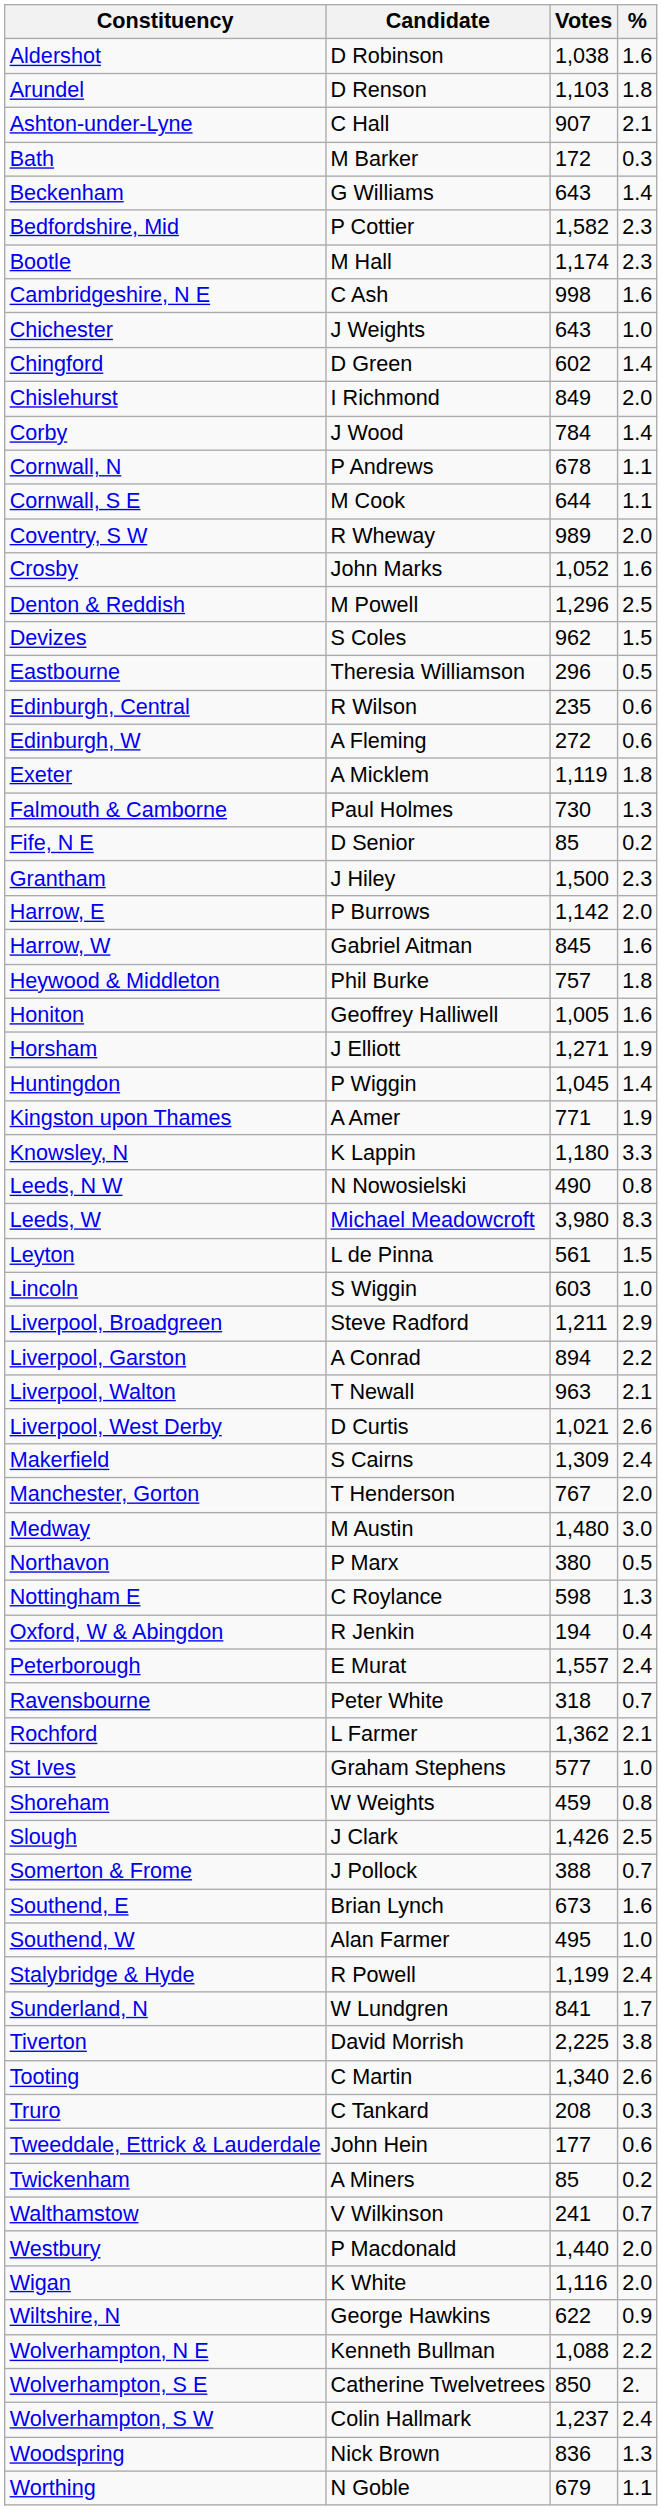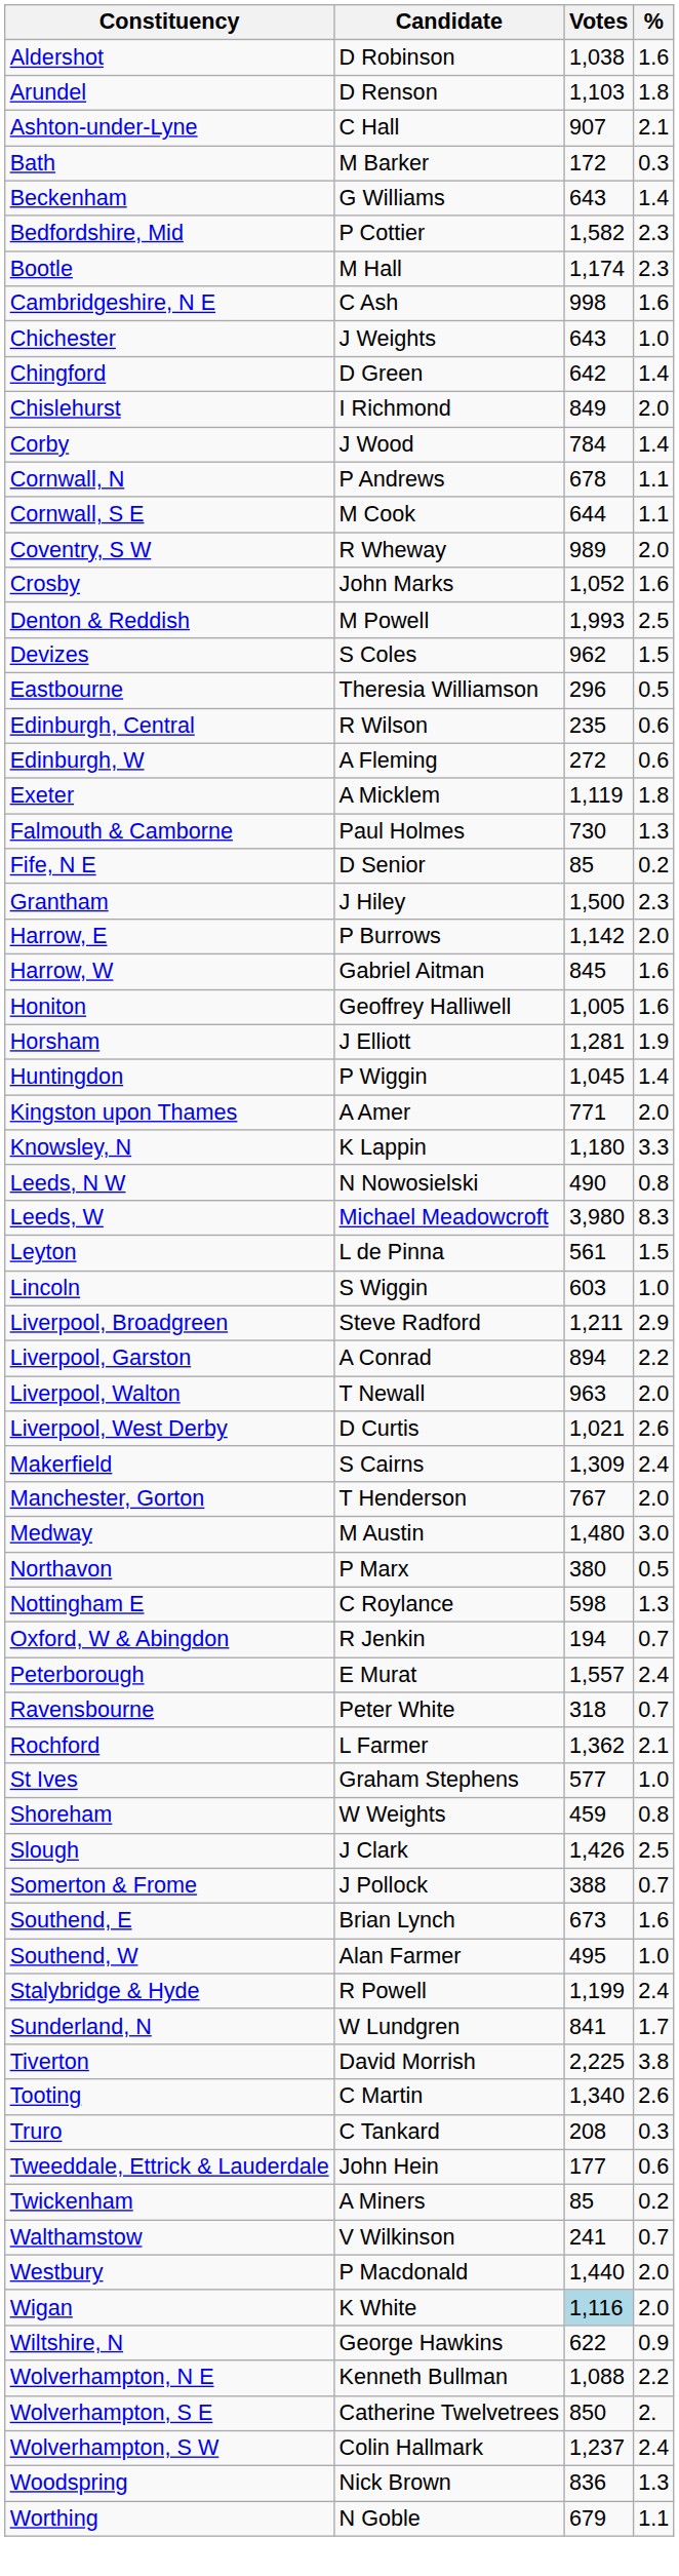Chingford | Votes: 602 -> 642
Denton & Reddish | Votes: 1,296 -> 1,993
- row: Heywood & Middleton | Phil Burke | 757 | 1.8
Horsham | Votes: 1,271 -> 1,281
Kingston upon Thames | %: 1.9 -> 2.0
Liverpool, Walton | %: 2.1 -> 2.0
Oxford, W & Abingdon | %: 0.4 -> 0.7
Wigan | Votes: no background -> lightblue background
